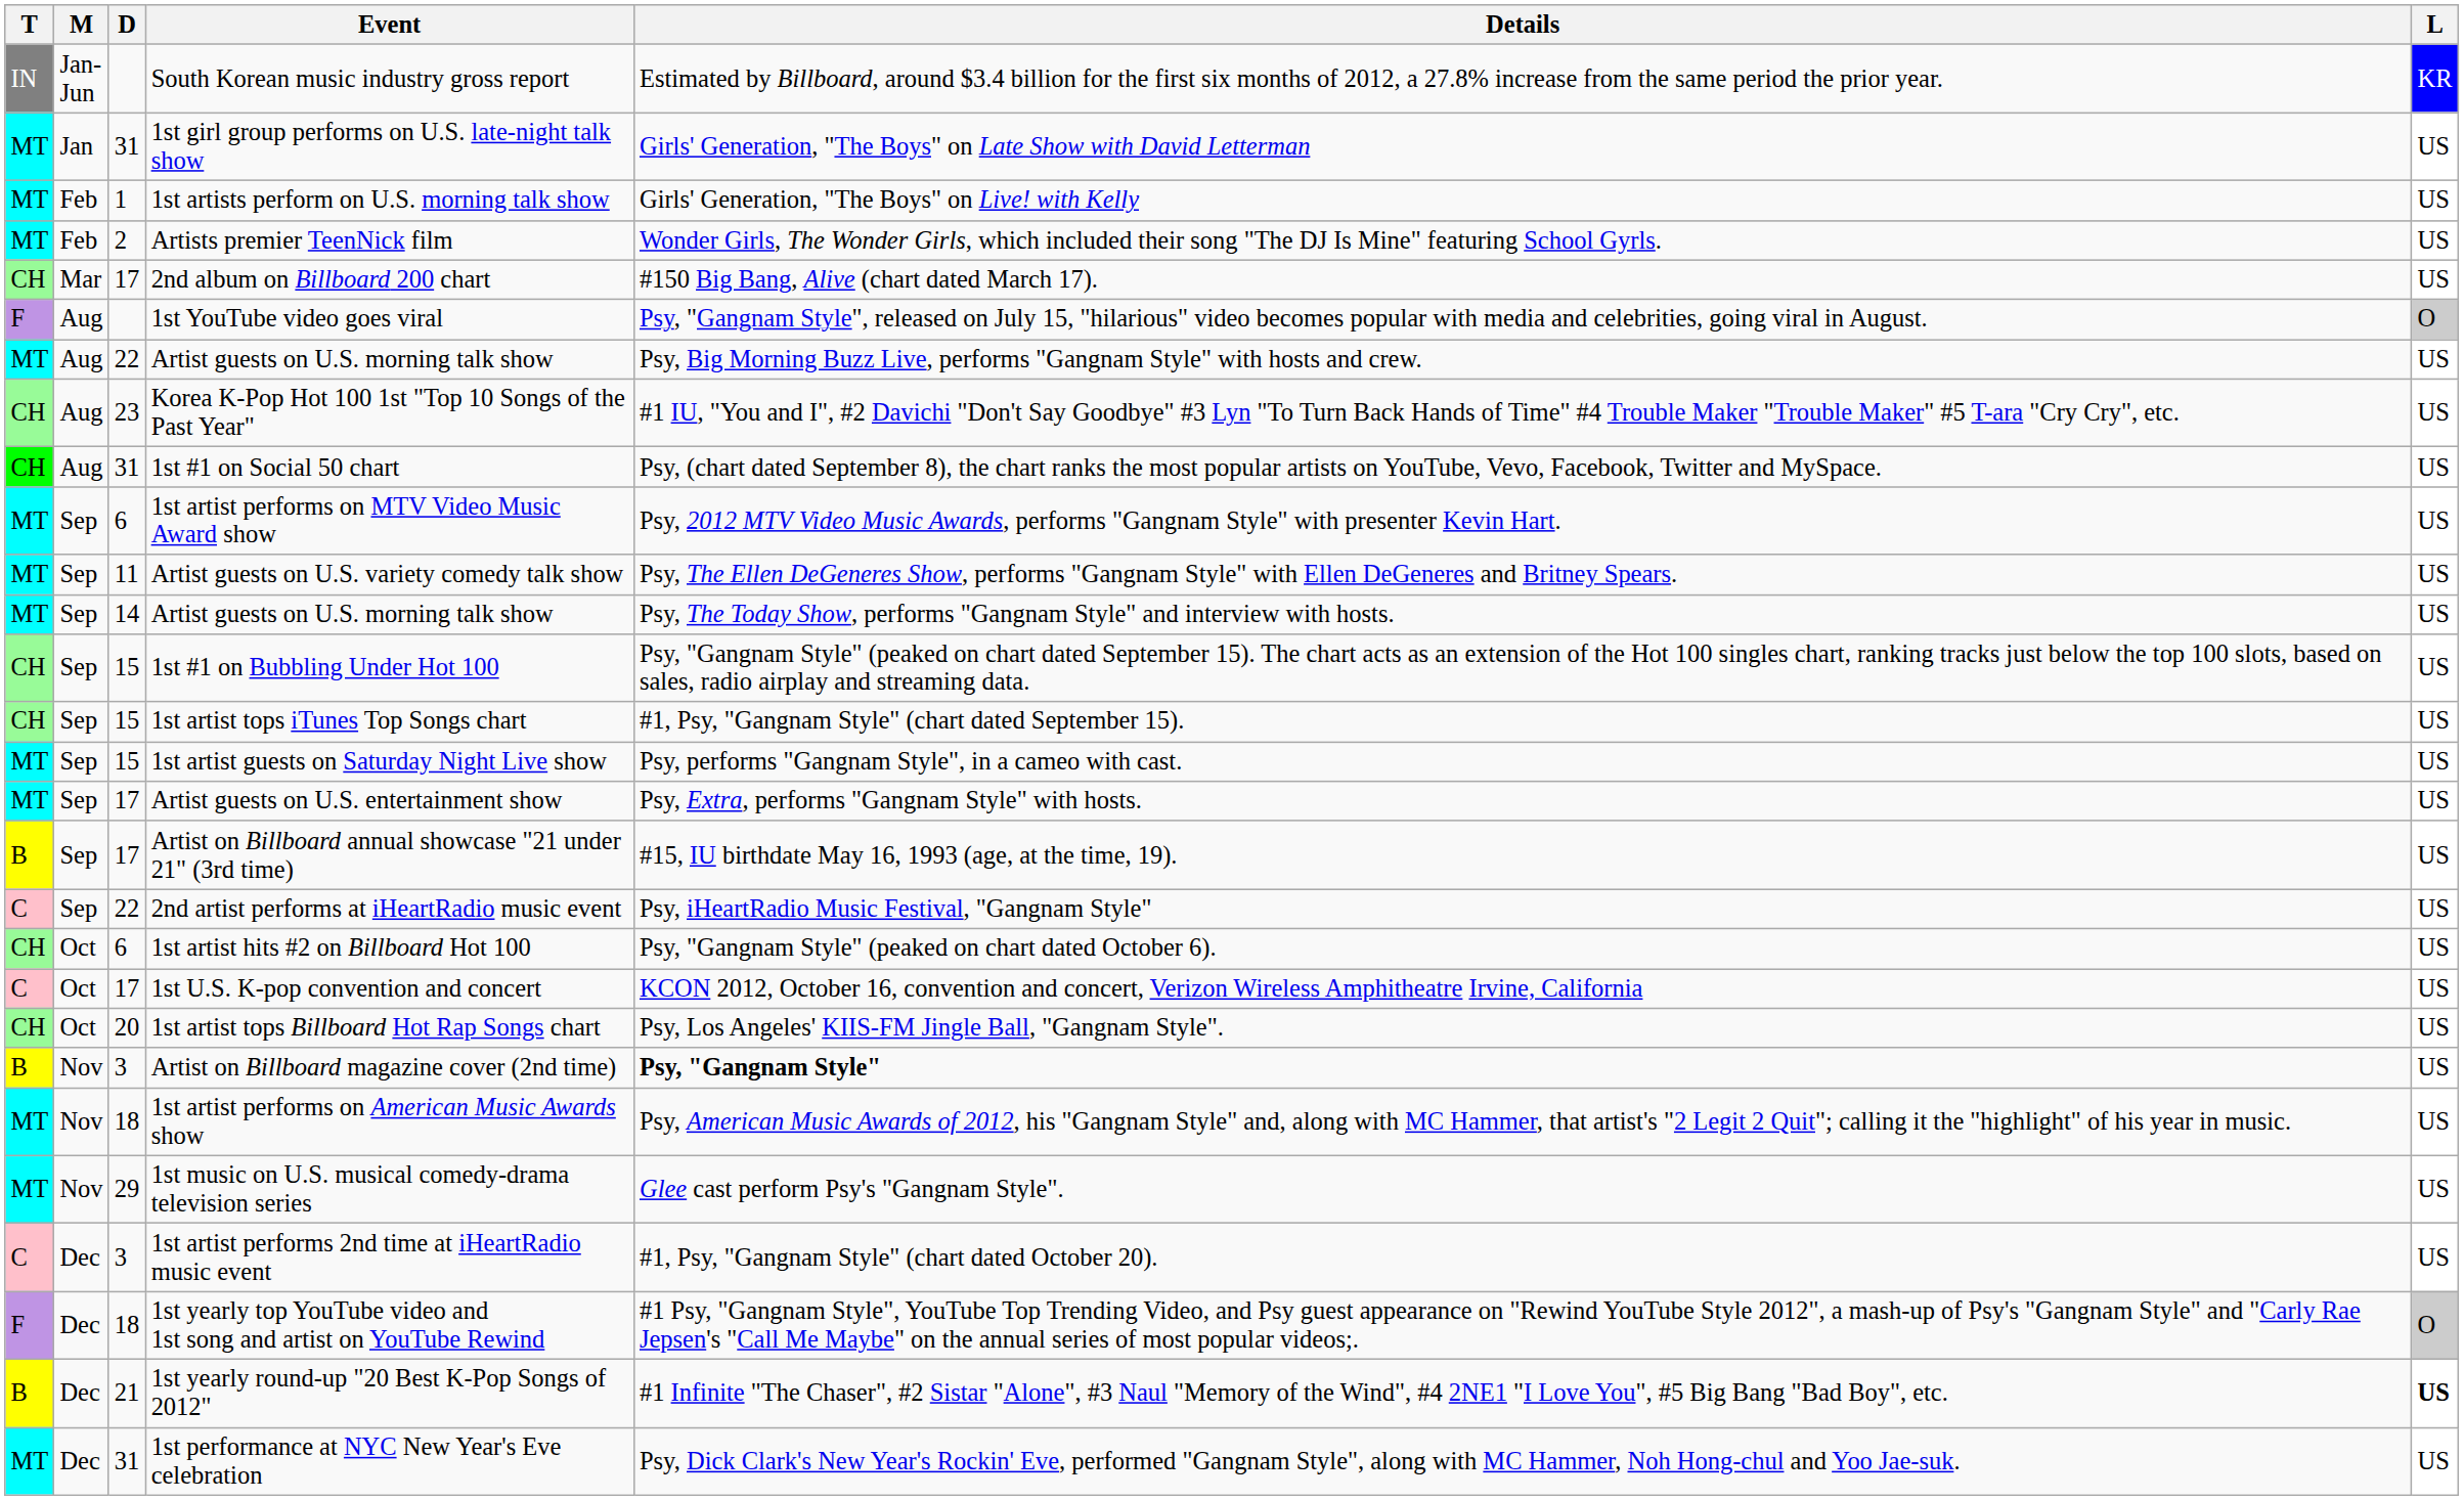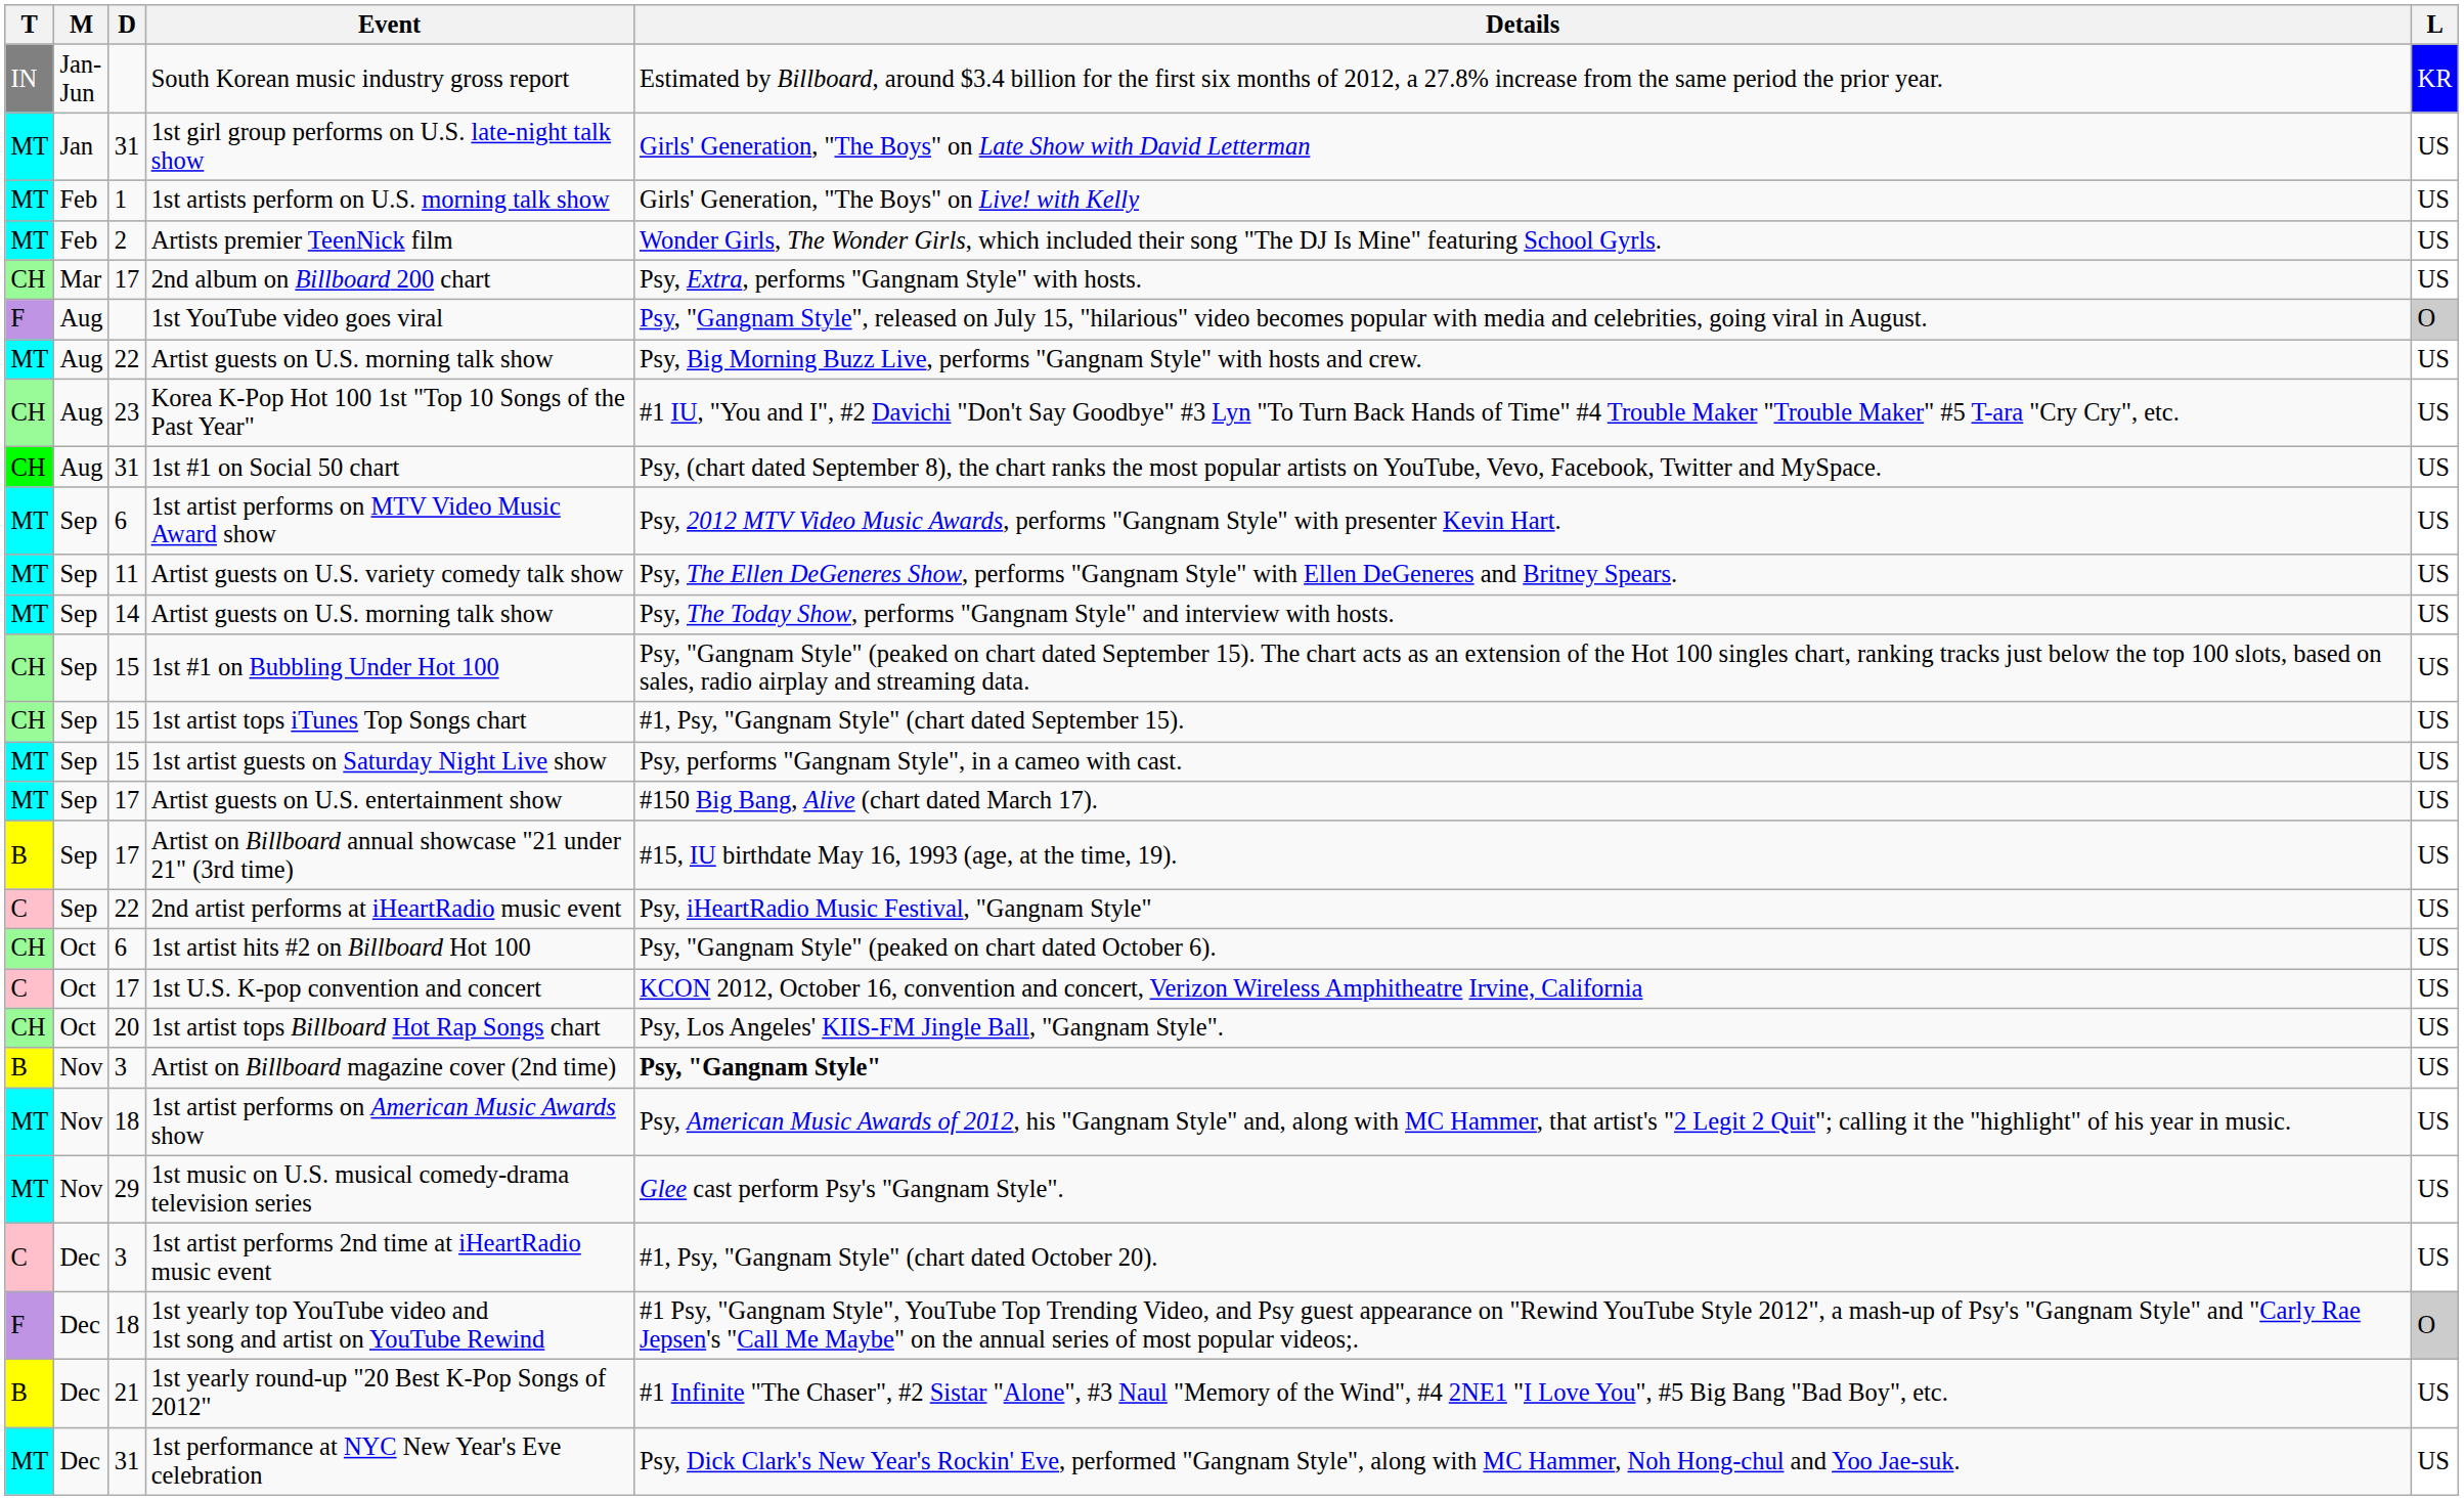2nd album on Billboard 200 chart | Details: #150 Big Bang, Alive (chart dated March 17). -> Psy, Extra, performs "Gangnam Style" with hosts.
Artist guests on U.S. entertainment show | Details: Psy, Extra, performs "Gangnam Style" with hosts. -> #150 Big Bang, Alive (chart dated March 17).
1st yearly round-up "20 Best K-Pop Songs of 2012" | L: bold -> normal
